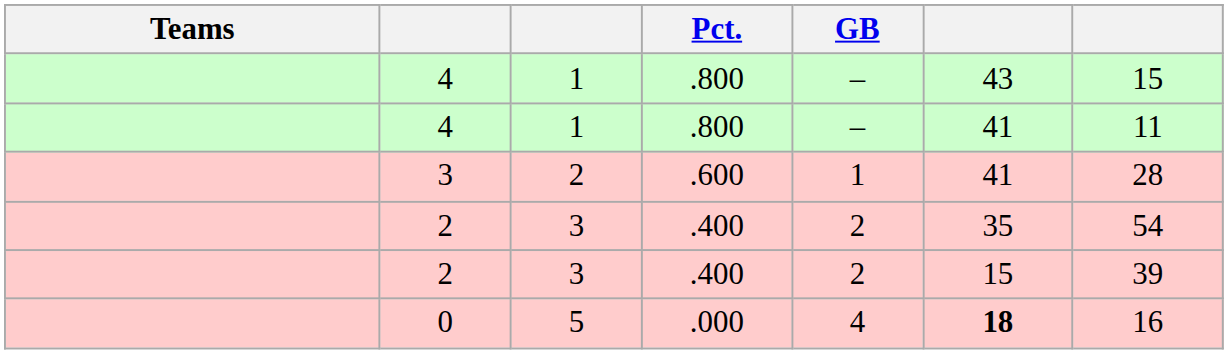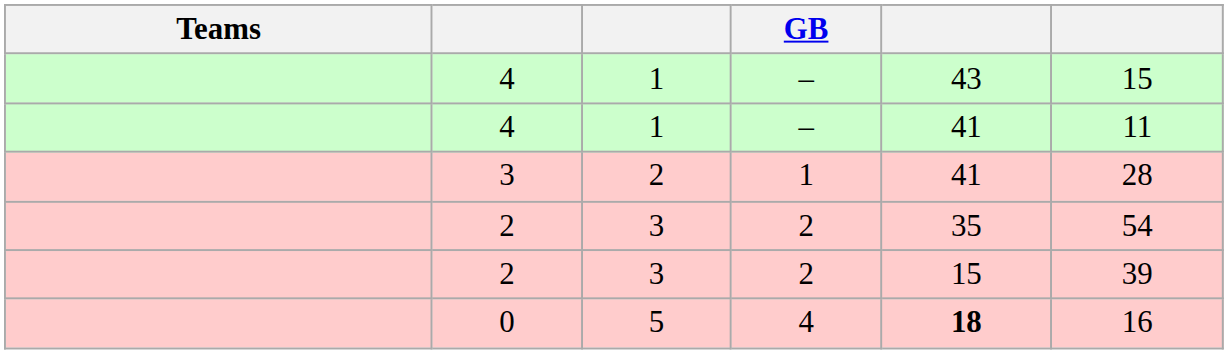- column: Pct. | .800 | .800 | .600 | .400 | .400 | .000
